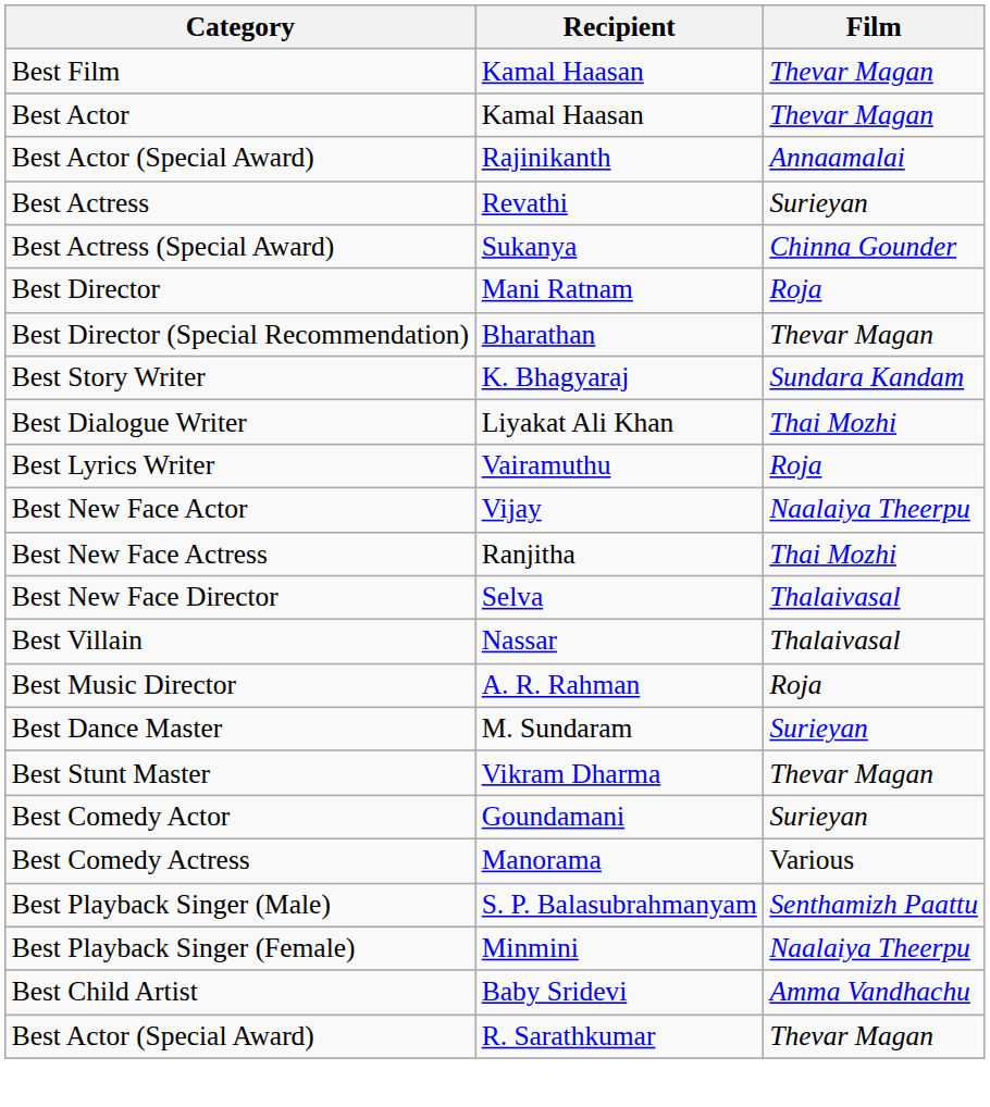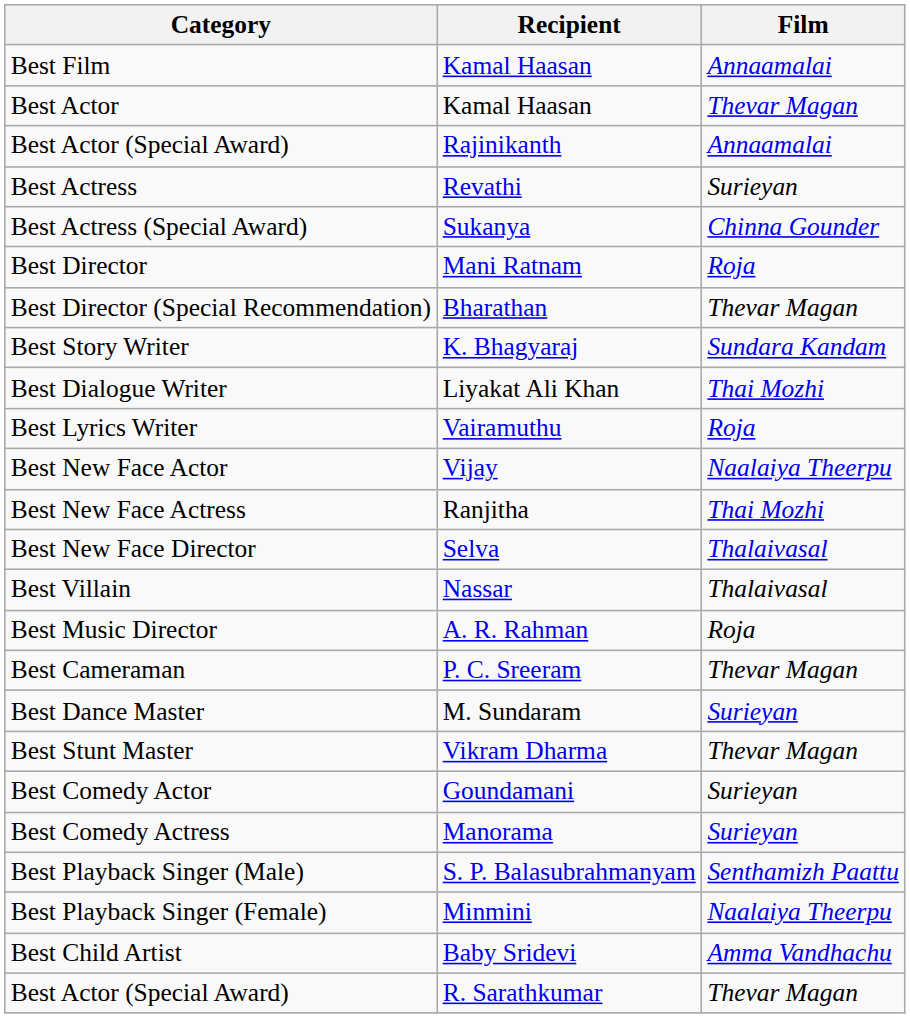Best Film | Film: Thevar Magan -> Annaamalai
+ row: Best Cameraman | P. C. Sreeram | Thevar Magan
Best Comedy Actress | Film: Various -> Surieyan
